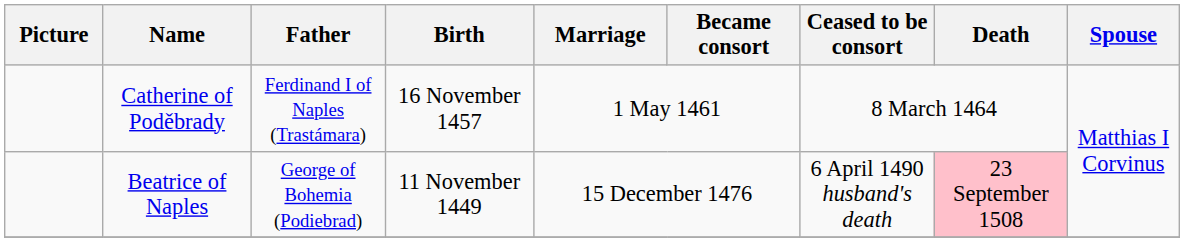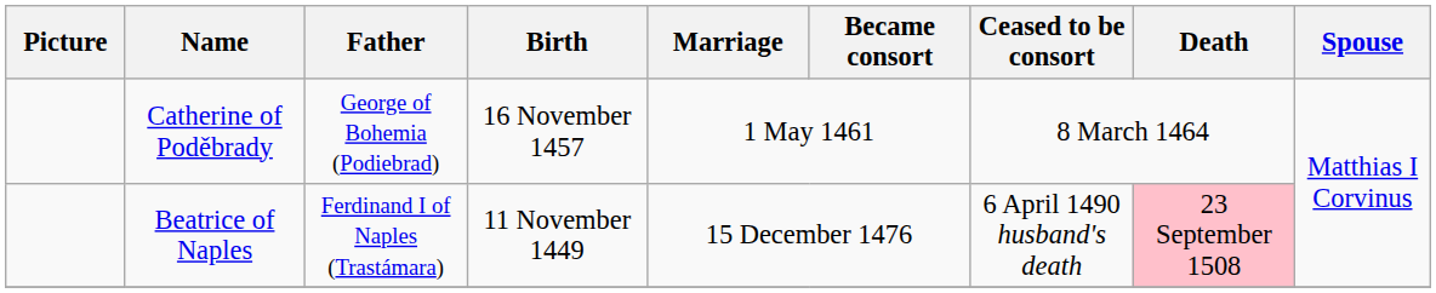Catherine of Poděbrady | Father: Ferdinand I of Naples (Trastámara) -> George of Bohemia (Podiebrad)
Beatrice of Naples | Father: George of Bohemia (Podiebrad) -> Ferdinand I of Naples (Trastámara)
